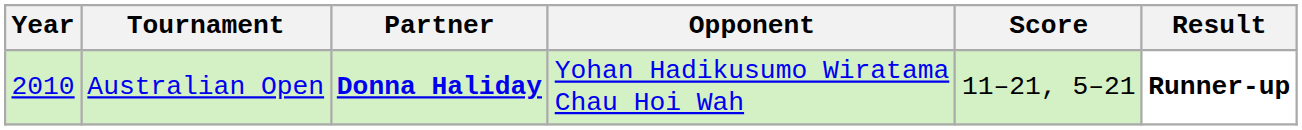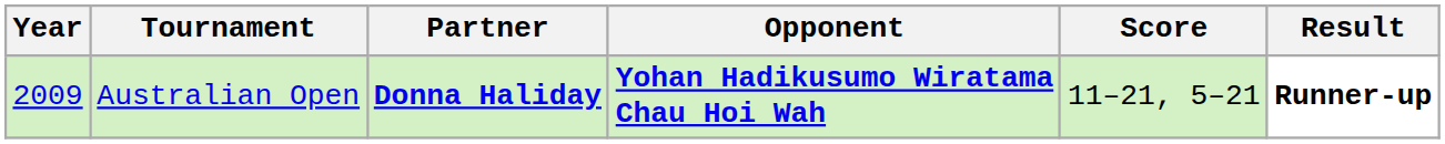Australian Open | Year: 2010 -> 2009
Australian Open | Opponent: normal -> bold
